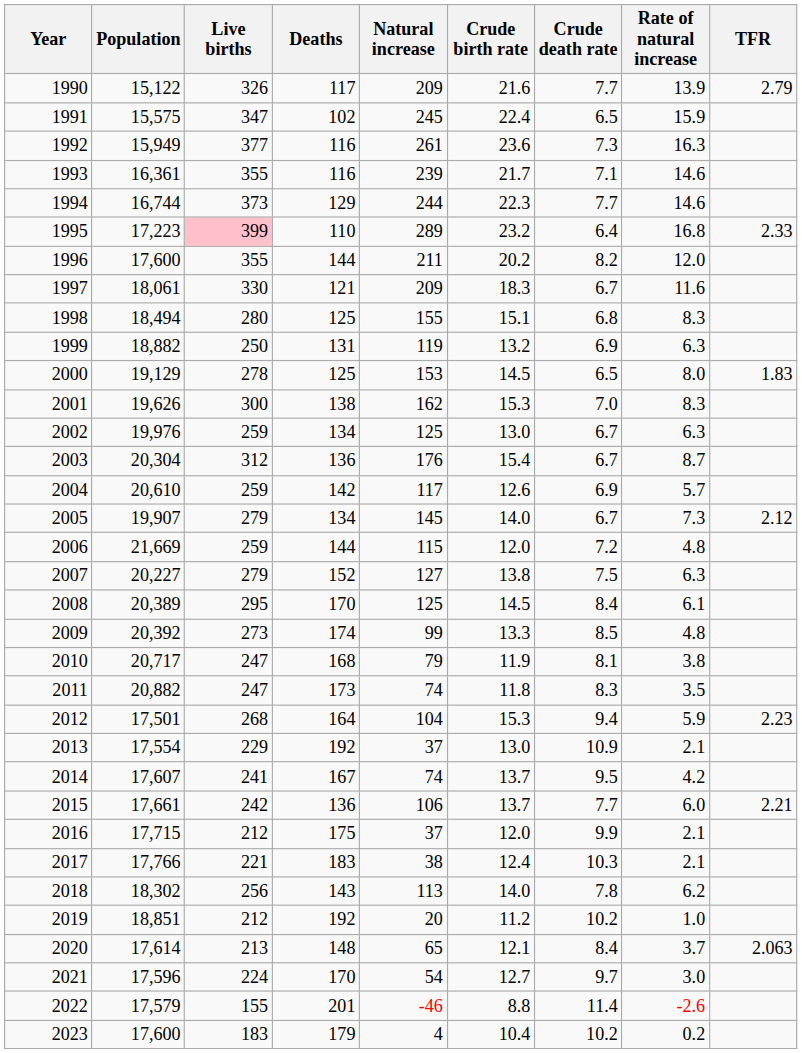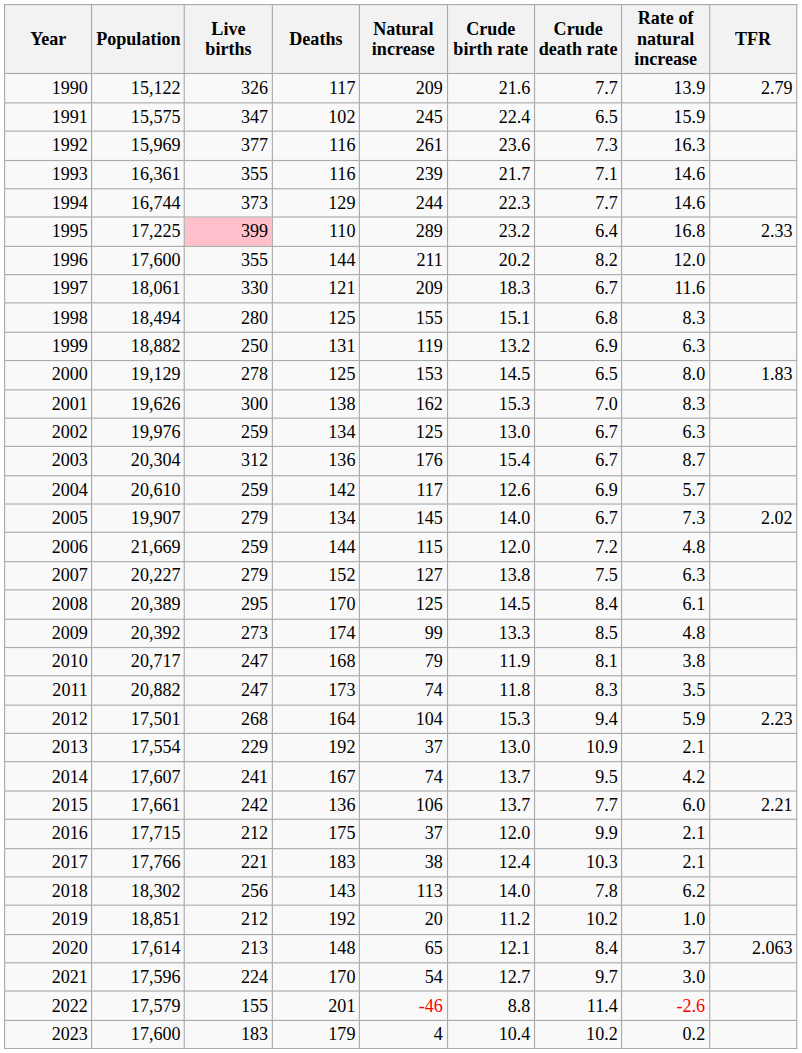1992 | Population: 15,949 -> 15,969
1995 | Population: 17,223 -> 17,225
2005 | TFR: 2.12 -> 2.02
